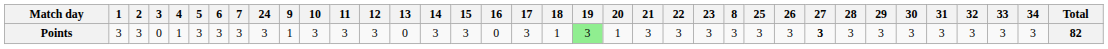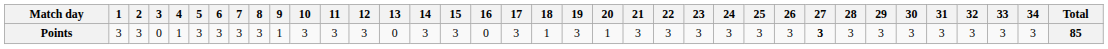columns swapped: 8 <-> 24
Points | 19: lightgreen background -> no background
Points | Total: 82 -> 85
